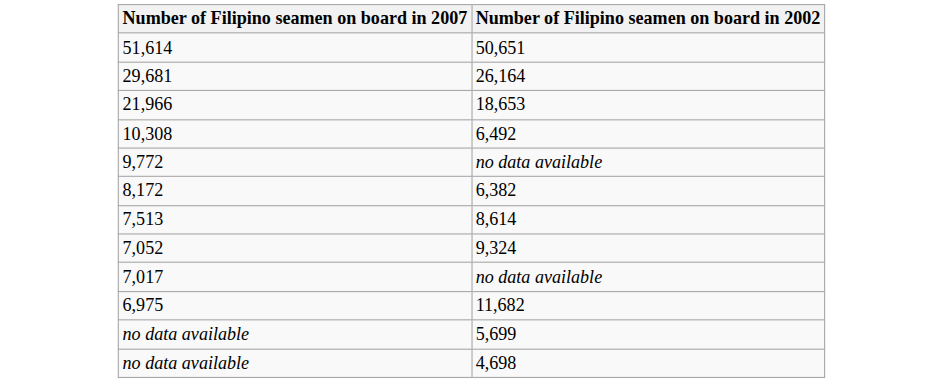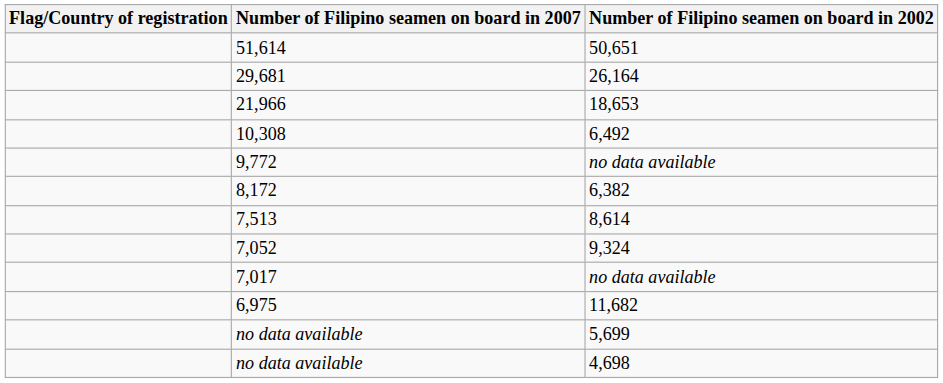+ column: Flag/Country of registration
